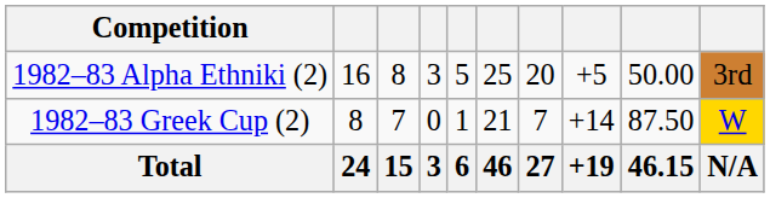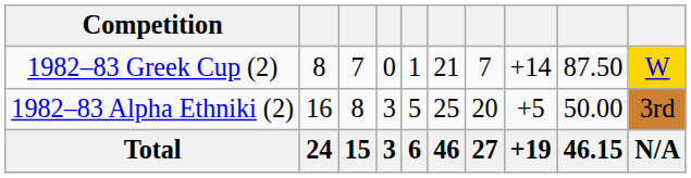rows swapped: 1982–83 Alpha Ethniki (2) <-> 1982–83 Greek Cup (2)
